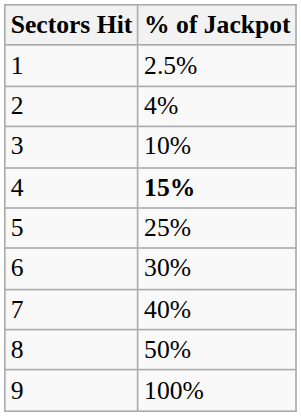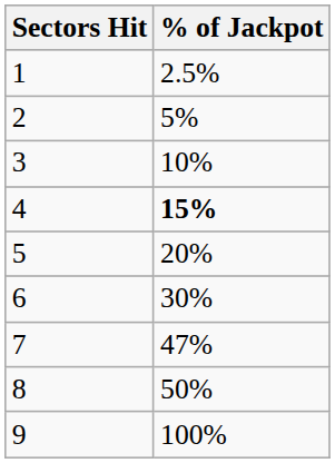2 | % of Jackpot: 4% -> 5%
5 | % of Jackpot: 25% -> 20%
7 | % of Jackpot: 40% -> 47%
